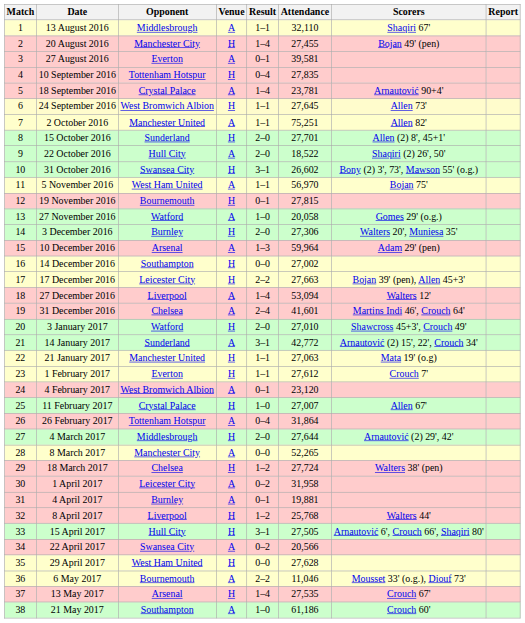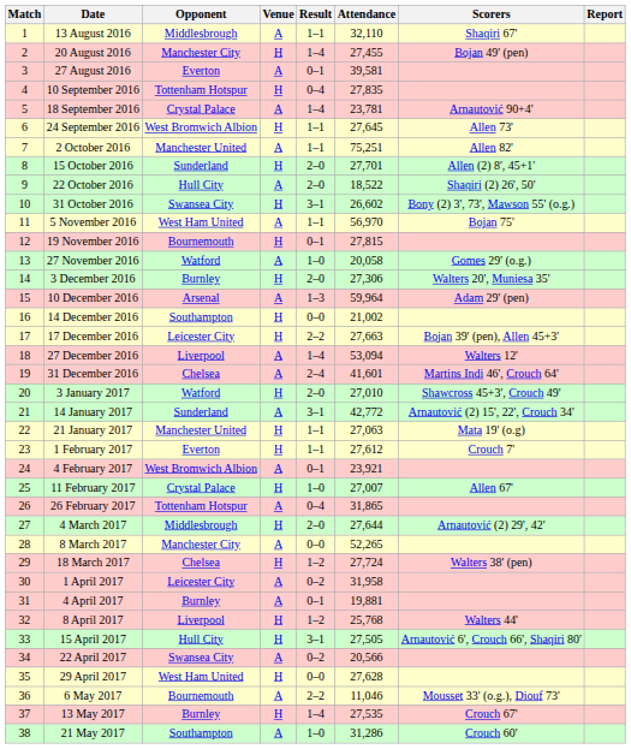14 December 2016 | Attendance: 27,002 -> 21,002
4 February 2017 | Attendance: 23,120 -> 23,921
26 February 2017 | Attendance: 31,864 -> 31,865
13 May 2017 | Opponent: Arsenal -> Burnley
21 May 2017 | Attendance: 61,186 -> 31,286
